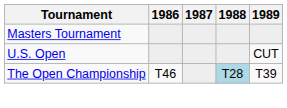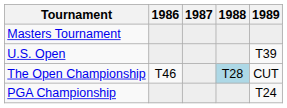U.S. Open | 1989: CUT -> T39
The Open Championship | 1989: T39 -> CUT
+ row: PGA Championship | T24
